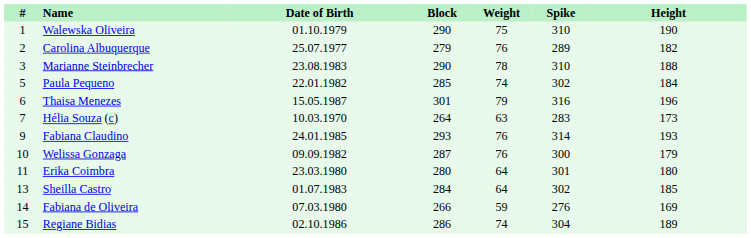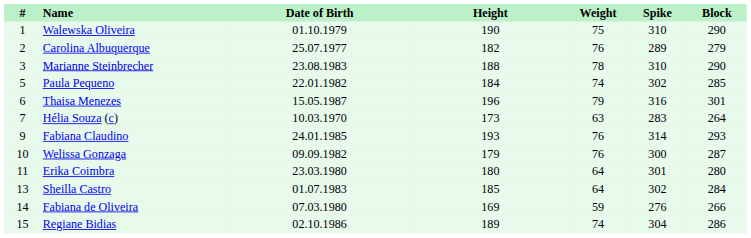columns swapped: Height <-> Block
